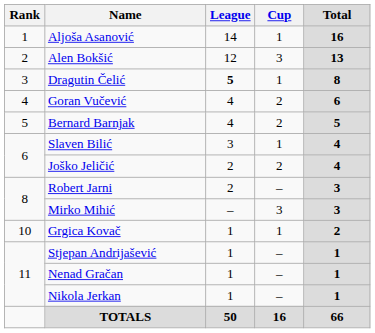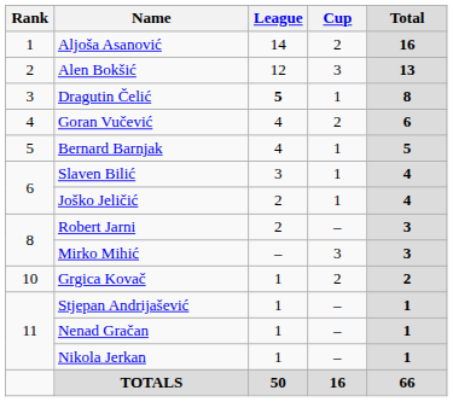Aljoša Asanović | Cup: 1 -> 2
Bernard Barnjak | Cup: 2 -> 1
Joško Jeličić | Cup: 2 -> 1
Grgica Kovač | Cup: 1 -> 2
